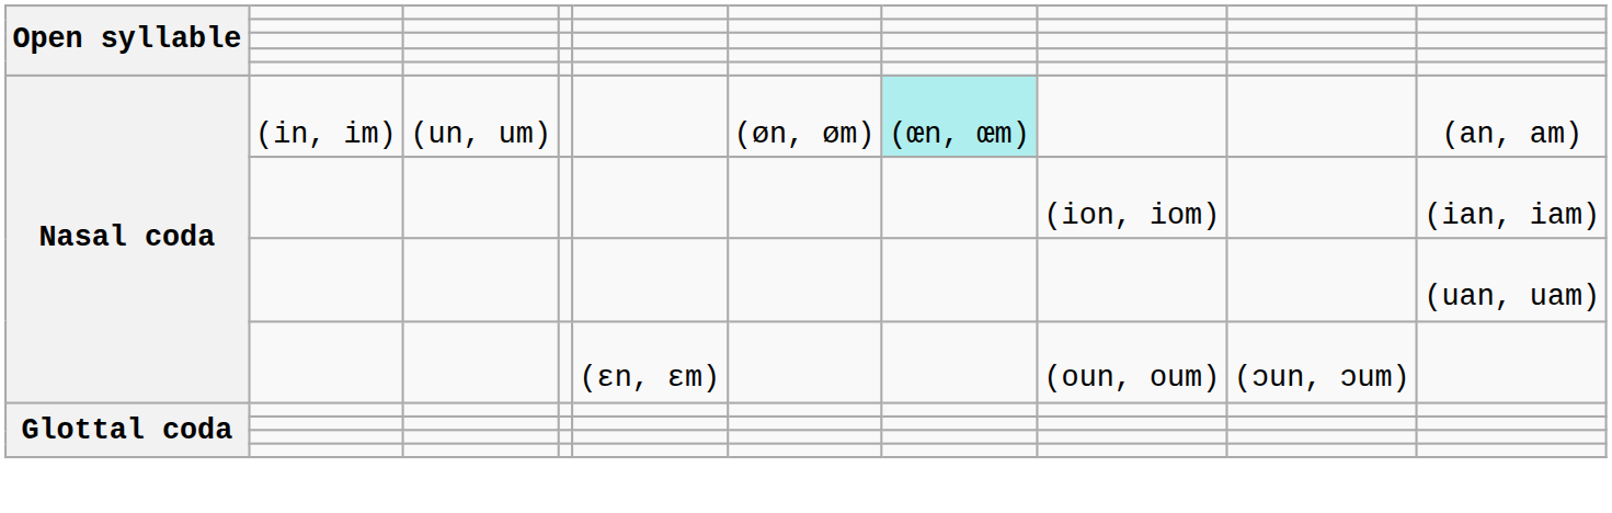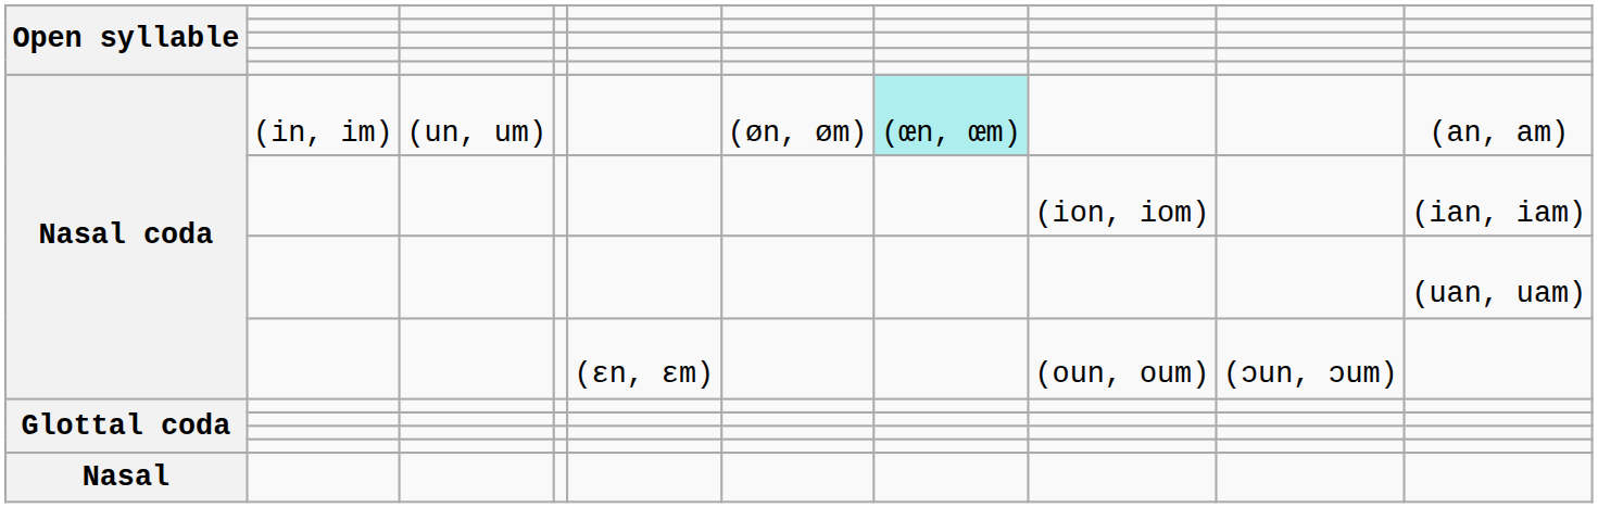+ row: Nasal
